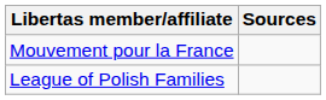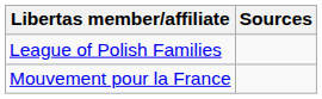rows swapped: League of Polish Families <-> Mouvement pour la France
